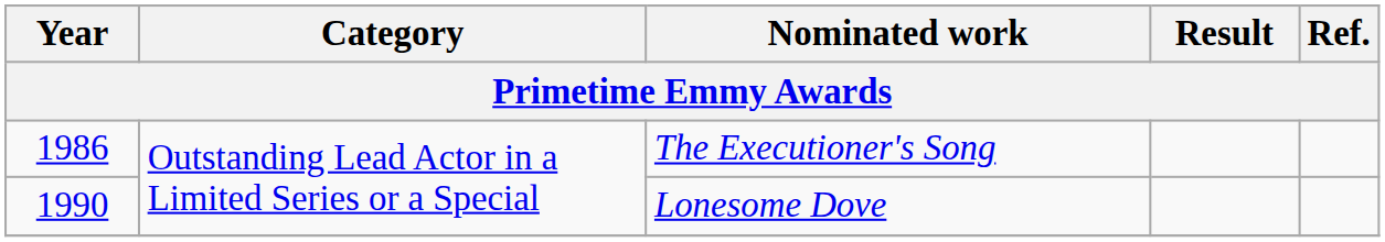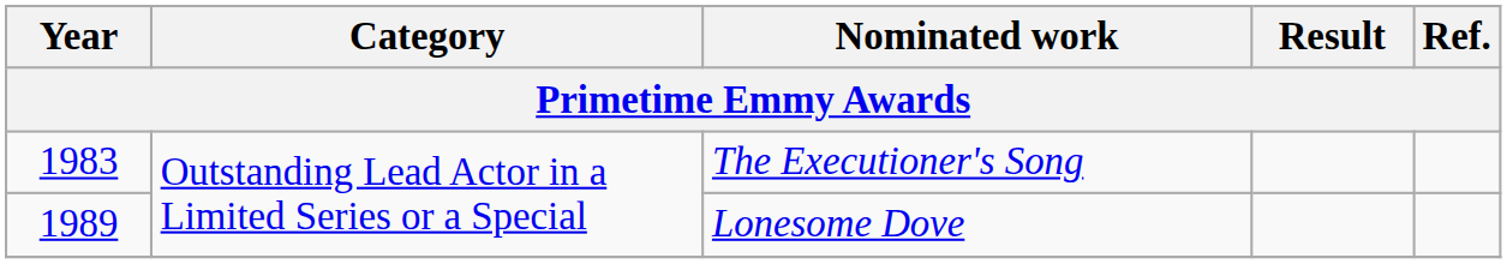The Executioner's Song | Year: 1986 -> 1983
Lonesome Dove | Year: 1990 -> 1989
